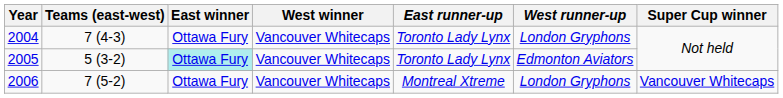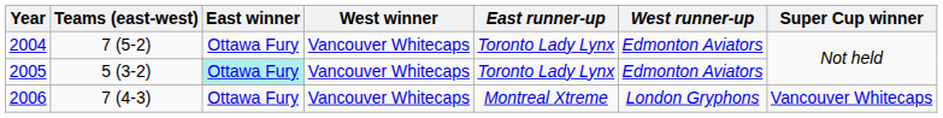2004 | Teams (east-west): 7 (4-3) -> 7 (5-2)
2004 | West runner-up: London Gryphons -> Edmonton Aviators
2006 | Teams (east-west): 7 (5-2) -> 7 (4-3)
